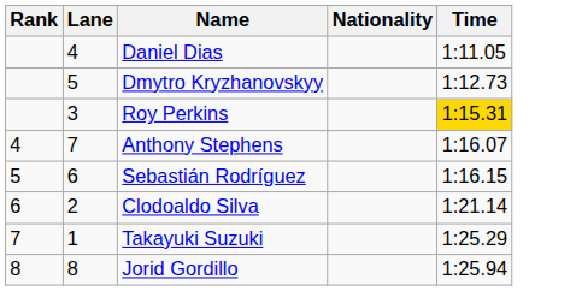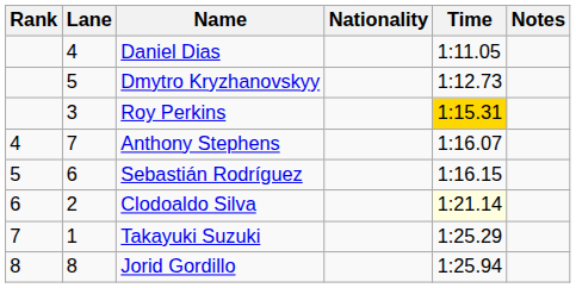+ column: Notes
Clodoaldo Silva | Time: no background -> lightyellow background
